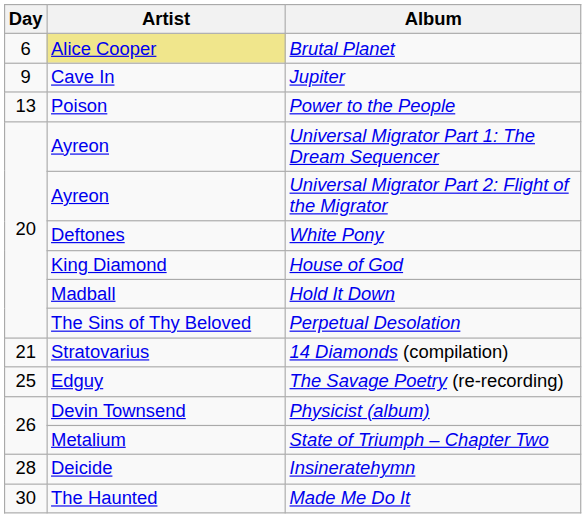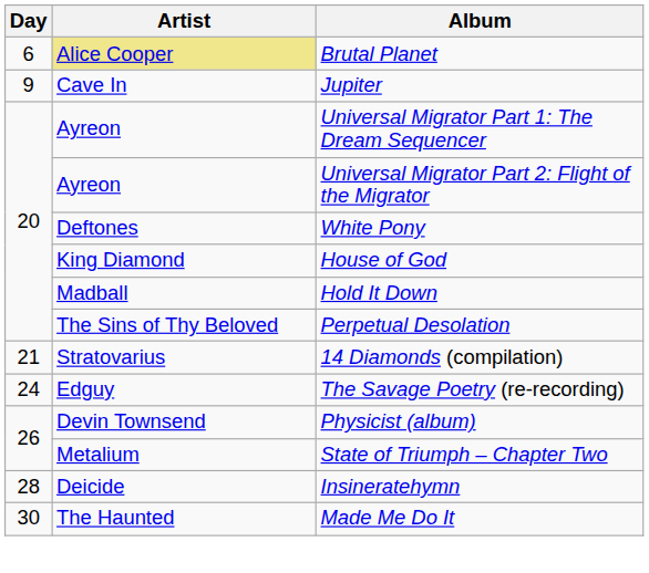- row: 13 | Poison | Power to the People
The Savage Poetry (re-recording) | Day: 25 -> 24
